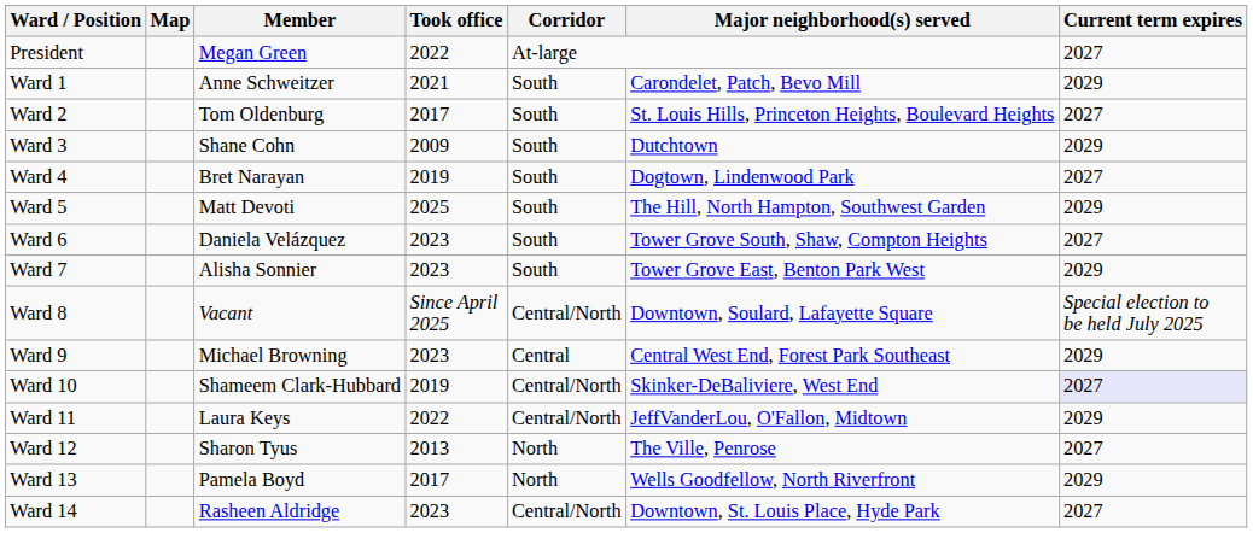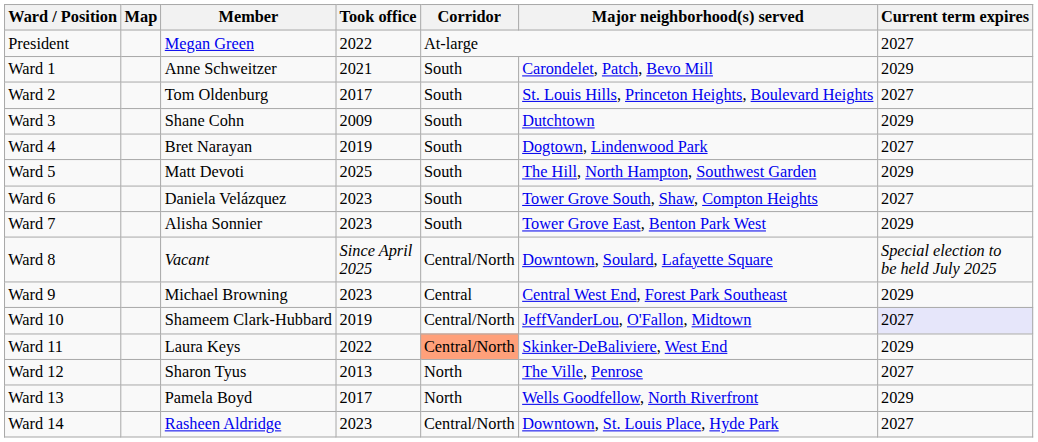Ward 10 | Major neighborhood(s) served: Skinker-DeBaliviere, West End -> JeffVanderLou, O'Fallon, Midtown
Ward 11 | Corridor: no background -> lightsalmon background
Ward 11 | Major neighborhood(s) served: JeffVanderLou, O'Fallon, Midtown -> Skinker-DeBaliviere, West End
